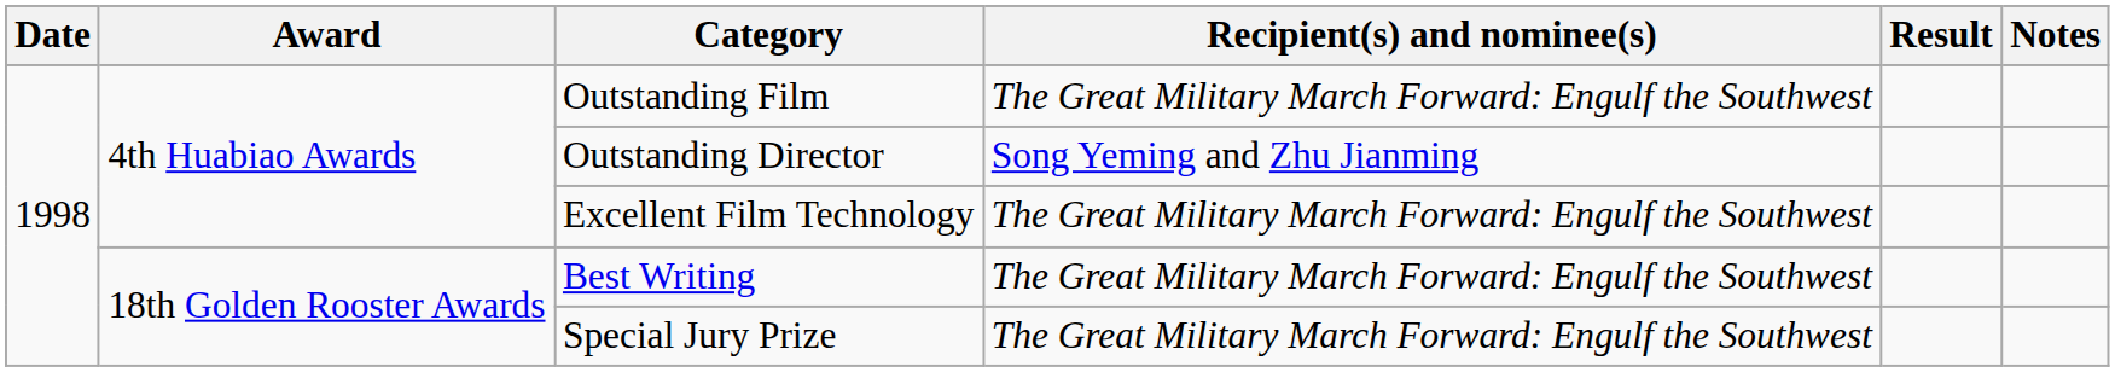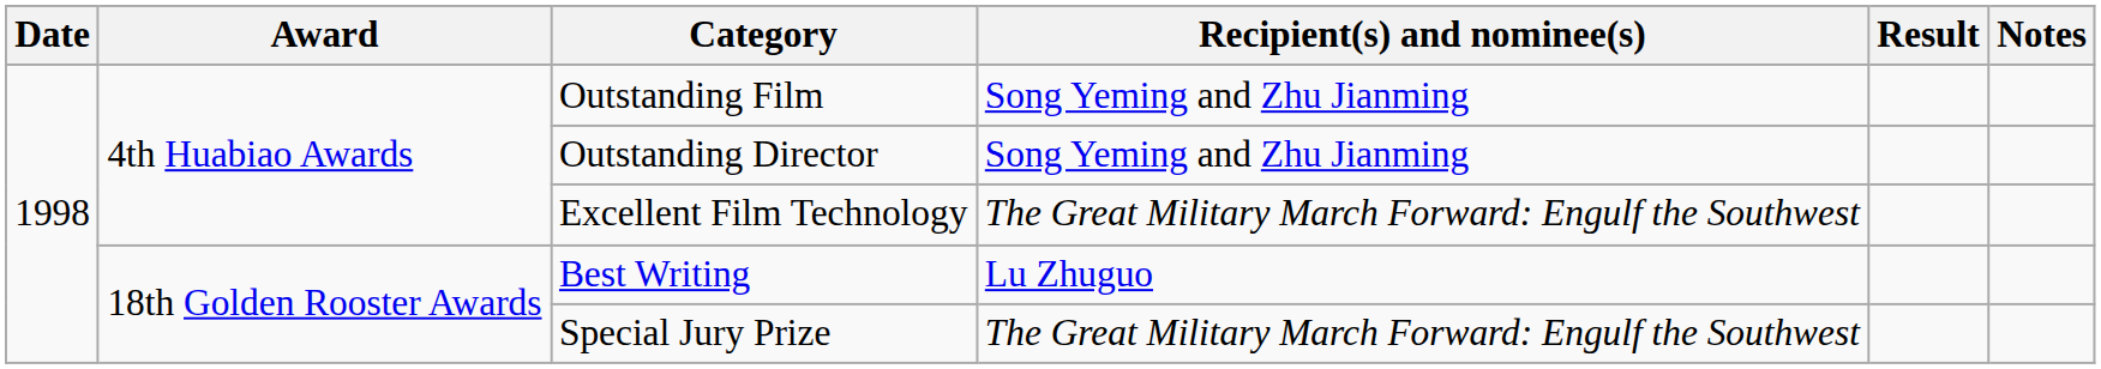Outstanding Film | Recipient(s) and nominee(s): The Great Military March Forward: Engulf the Southwest -> Song Yeming and Zhu Jianming
Best Writing | Recipient(s) and nominee(s): The Great Military March Forward: Engulf the Southwest -> Lu Zhuguo
